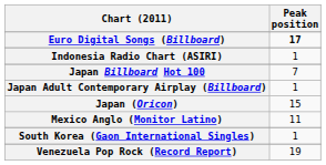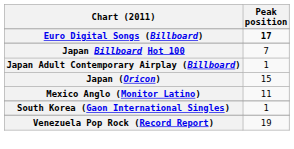- row: Indonesia Radio Chart (ASIRI) | 1
